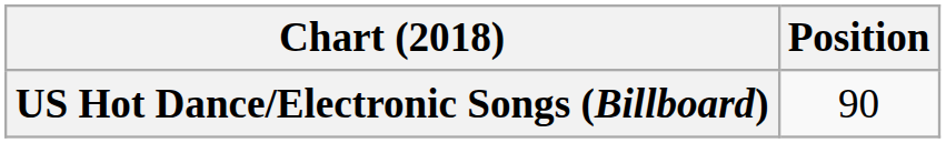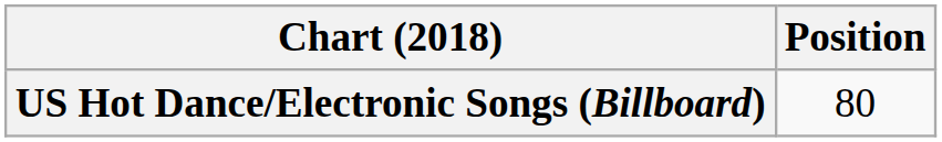US Hot Dance/Electronic Songs (Billboard) | Position: 90 -> 80
